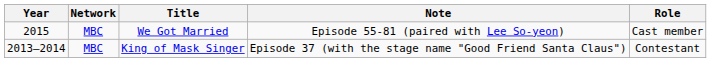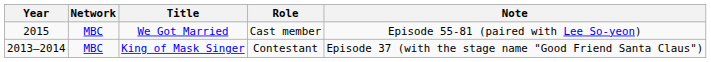columns swapped: Role <-> Note
